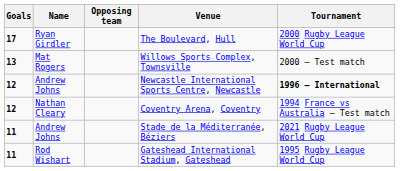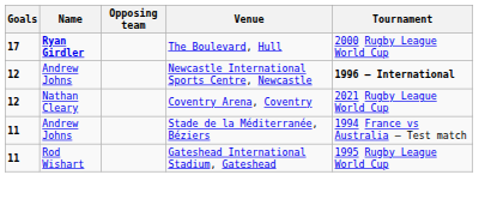The Boulevard, Hull | Name: normal -> bold
- row: 13 | Mat Rogers | Willows Sports Complex, Townsville | 2000 – Test match
Coventry Arena, Coventry | Tournament: 1994 France vs Australia – Test match -> 2021 Rugby League World Cup
Stade de la Méditerranée, Béziers | Tournament: 2021 Rugby League World Cup -> 1994 France vs Australia – Test match
